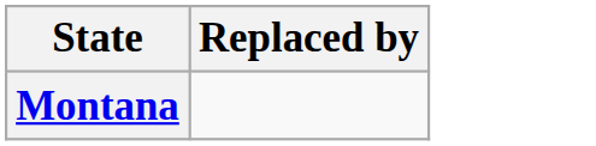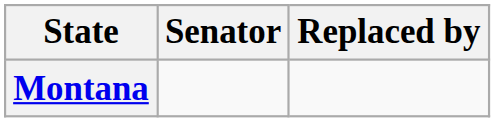+ column: Senator
